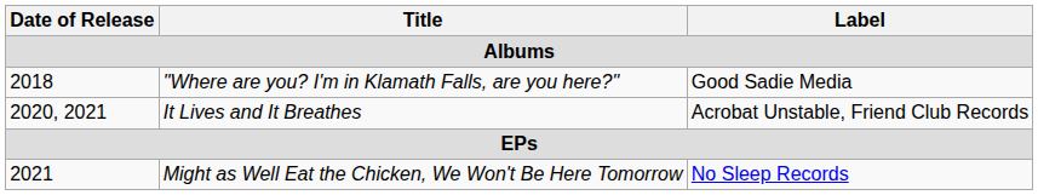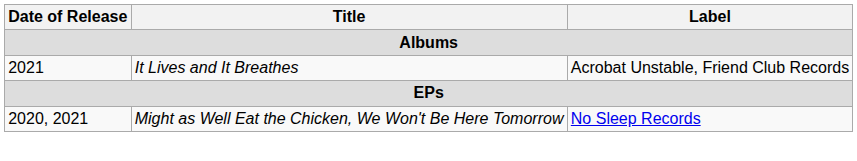- row: 2018 | "Where are you? I'm in Klamath Falls, are you here?" | Good Sadie Media
It Lives and It Breathes | Date of Release: 2020, 2021 -> 2021
Might as Well Eat the Chicken, We Won't Be Here Tomorrow | Date of Release: 2021 -> 2020, 2021
